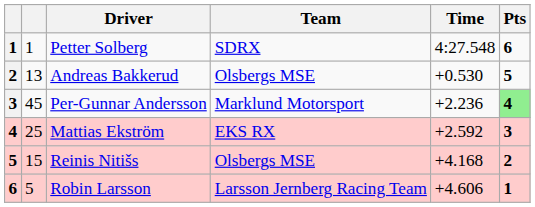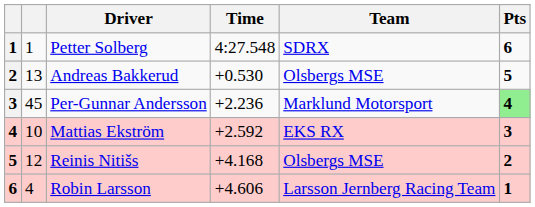columns swapped: Team <-> Time
Mattias Ekström | column 2: 25 -> 10
Reinis Nitišs | column 2: 15 -> 12
Robin Larsson | column 2: 5 -> 4
